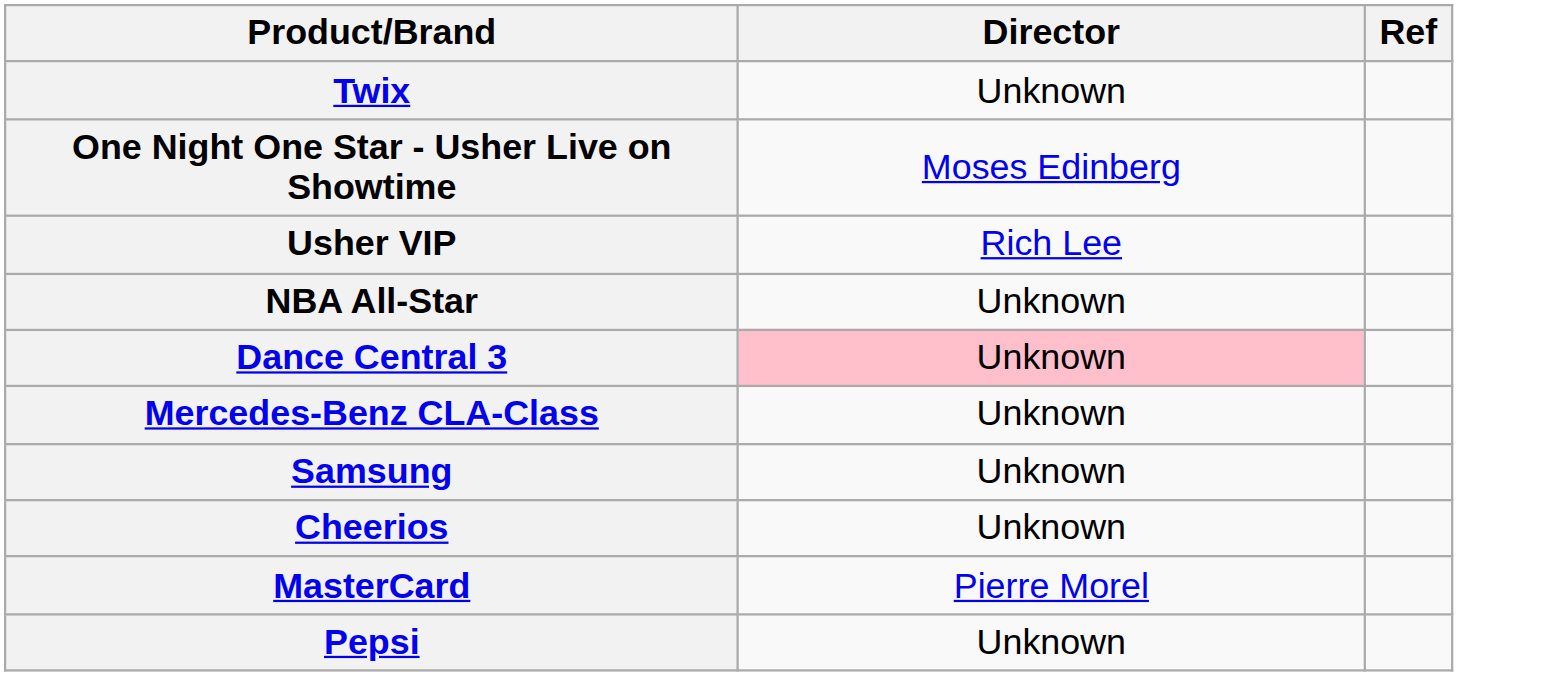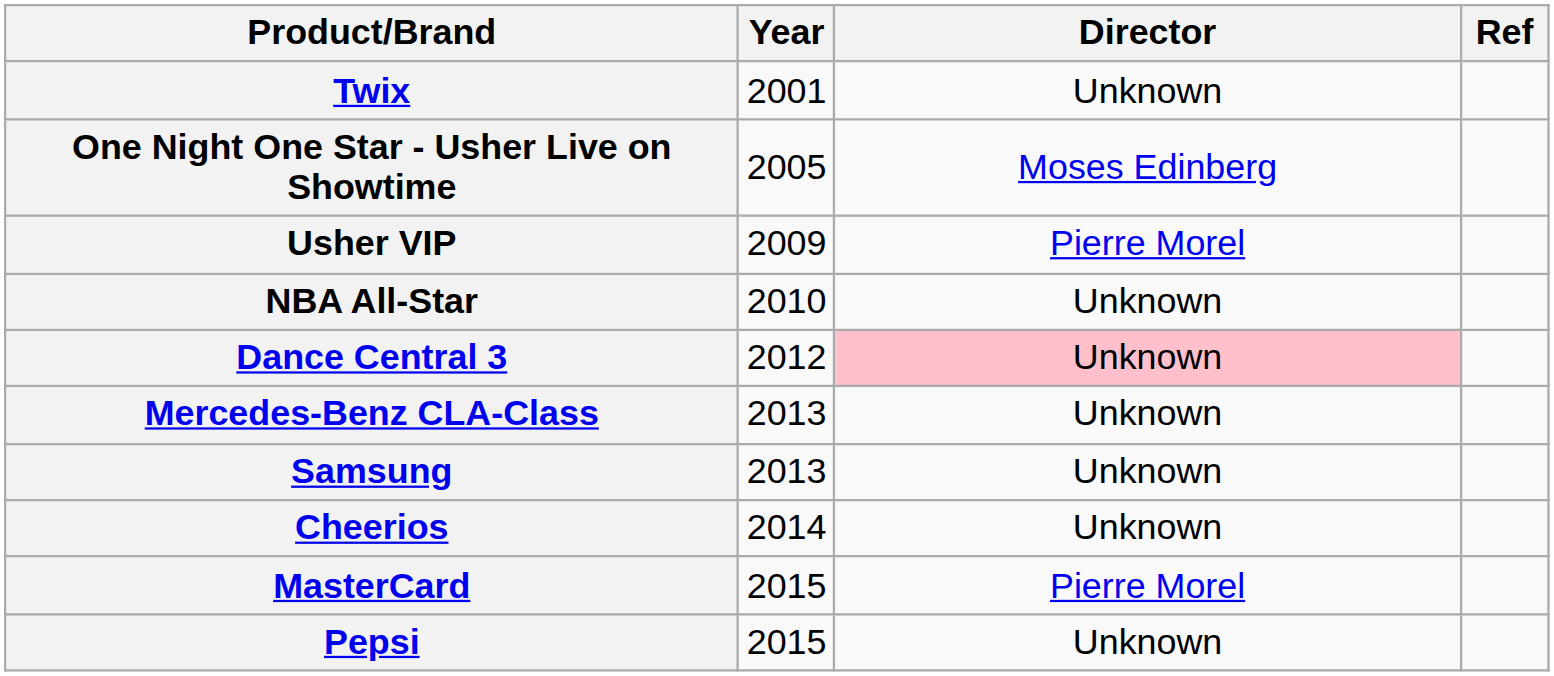+ column: Year | 2001 | 2005 | 2009 | 2010 | 2012 | 2013 | 2013 | 2014 | 2015 | 2015
Usher VIP | Director: Rich Lee -> Pierre Morel
